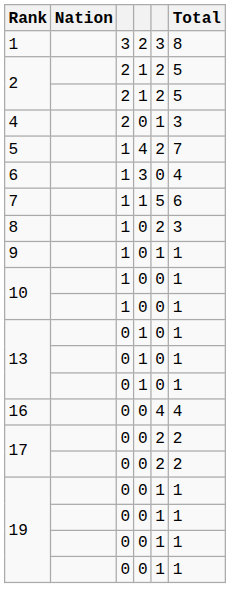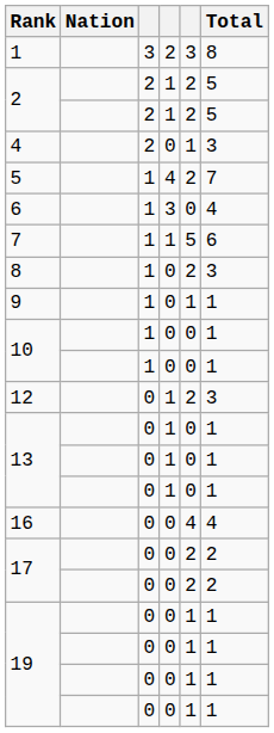+ row: 12 | 0 | 1 | 2 | 3
